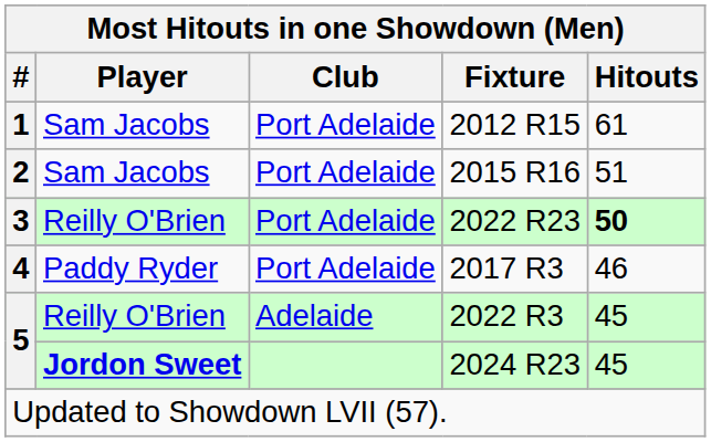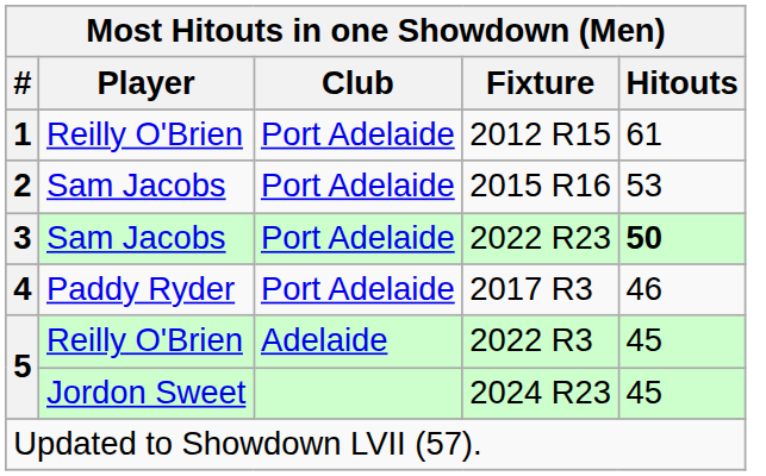2012 R15 | Player: Sam Jacobs -> Reilly O'Brien
2015 R16 | Hitouts: 51 -> 53
2022 R23 | Player: Reilly O'Brien -> Sam Jacobs
2024 R23 | Player: bold -> normal
